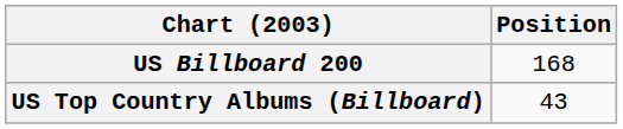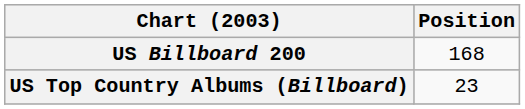US Top Country Albums (Billboard) | Position: 43 -> 23
